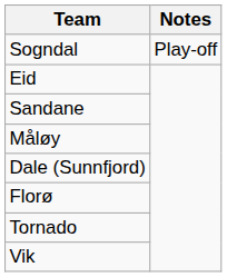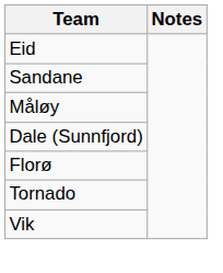- row: Sogndal | Play-off
